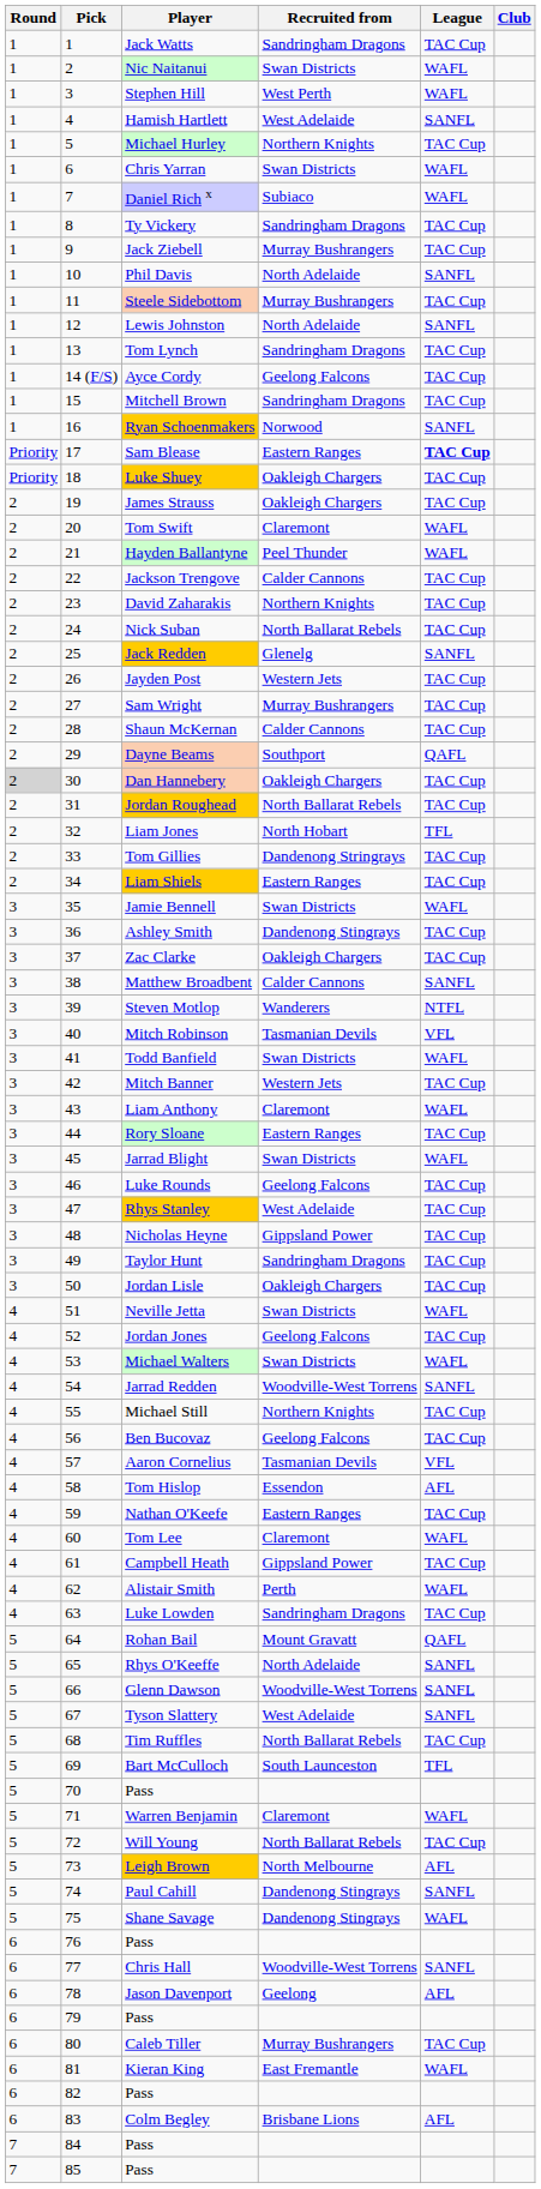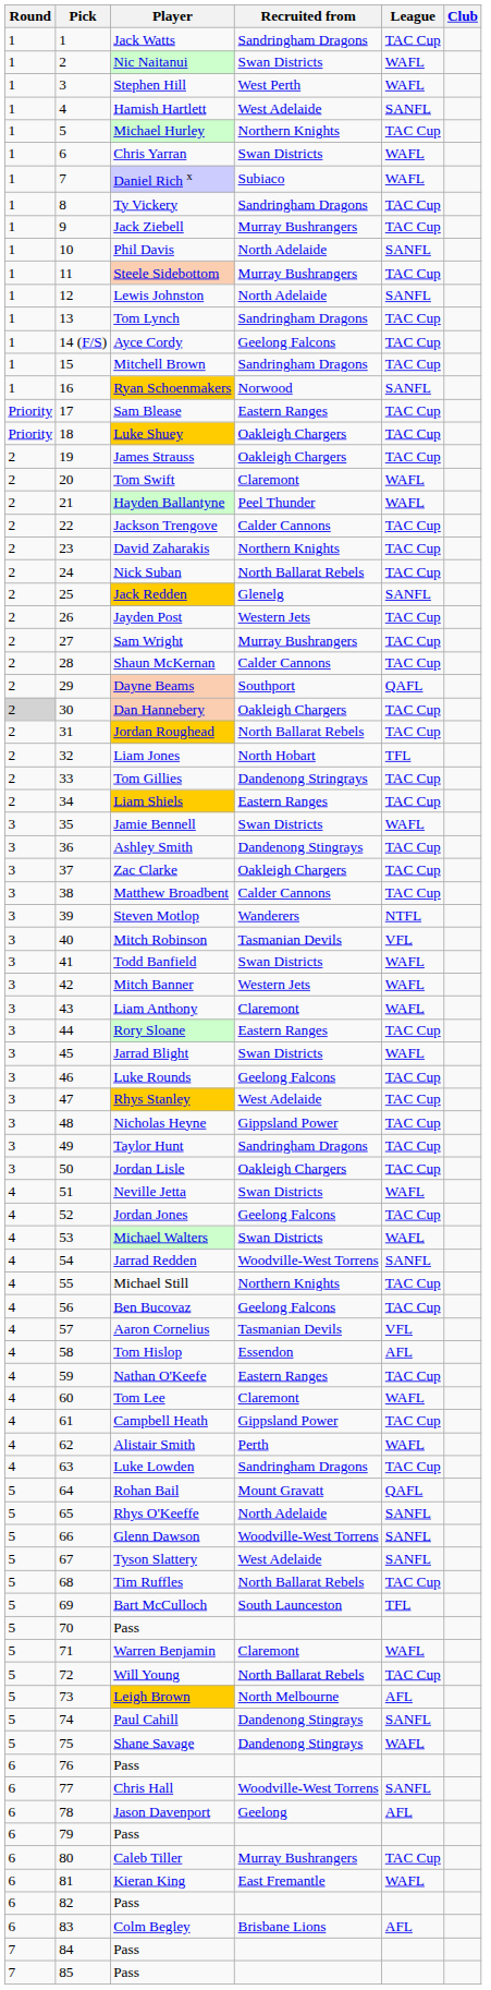Sam Blease | League: bold -> normal
Matthew Broadbent | League: SANFL -> TAC Cup
Mitch Banner | League: TAC Cup -> WAFL
